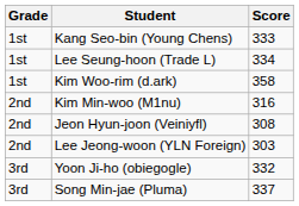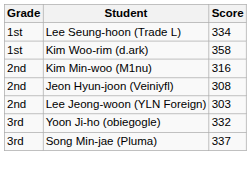- row: 1st | Kang Seo-bin (Young Chens) | 333
